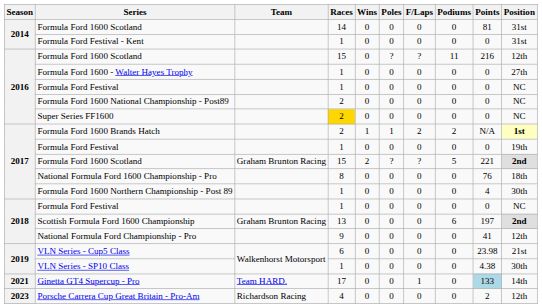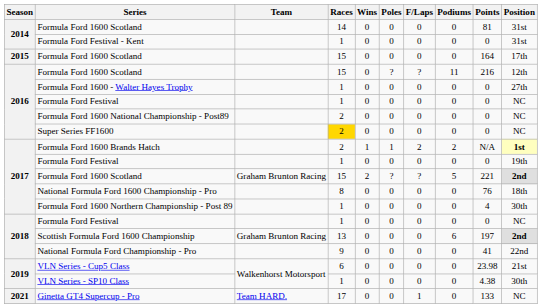+ row: 2015 | Formula Ford 1600 Scotland | 15 | 0 | 0 | 0 | 0 | 164 | 17th
National Formula Ford Championship - Pro | Position: 12th -> 22nd
Ginetta GT4 Supercup - Pro | Points: lightblue background -> no background
Ginetta GT4 Supercup - Pro | Position: 14th -> NC
- row: 2023 | Porsche Carrera Cup Great Britain - Pro-Am | Richardson Racing | 4 | 0 | 0 | 0 | 0 | 2 | 12th
